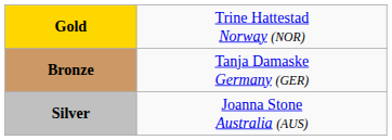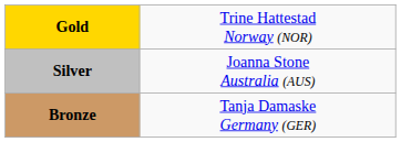rows swapped: Silver <-> Bronze
